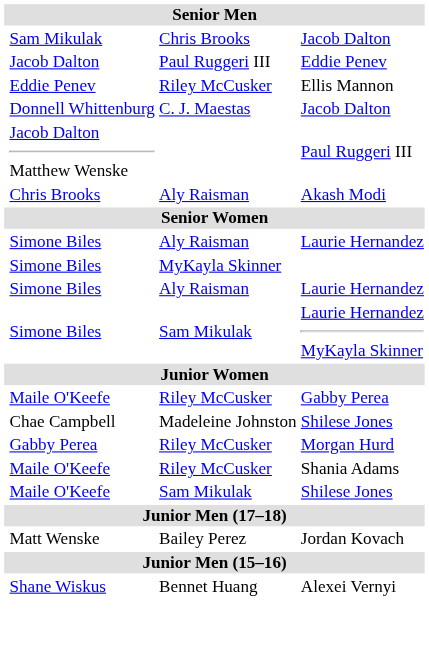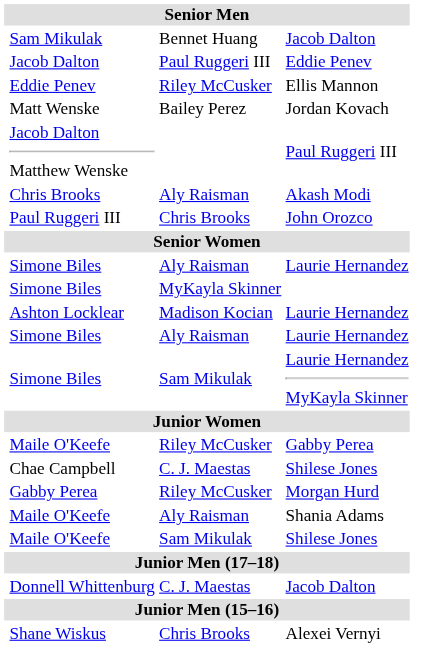Sam Mikulak / Jacob Dalton | column 3: Chris Brooks -> Bennet Huang
rows swapped: Donnell Whittenburg / Jacob Dalton <-> Jordan Kovach
+ row: Paul Ruggeri III | Chris Brooks | John Orozco
+ row: Ashton Locklear | Madison Kocian | Laurie Hernandez
Chae Campbell / Shilese Jones | column 3: Madeleine Johnston -> C. J. Maestas
Shania Adams | column 3: Riley McCusker -> Aly Raisman
Alexei Vernyi | column 3: Bennet Huang -> Chris Brooks
